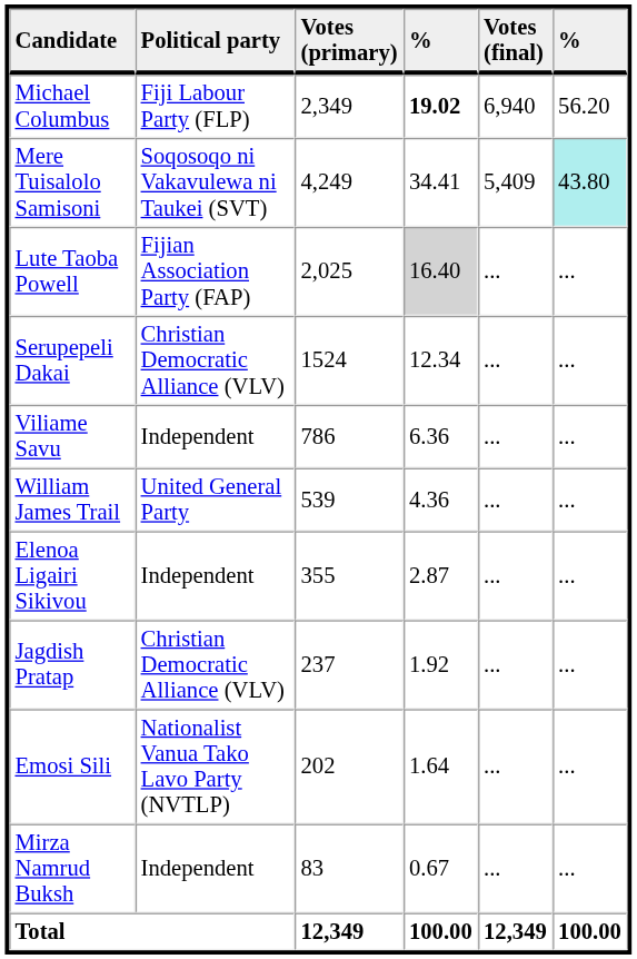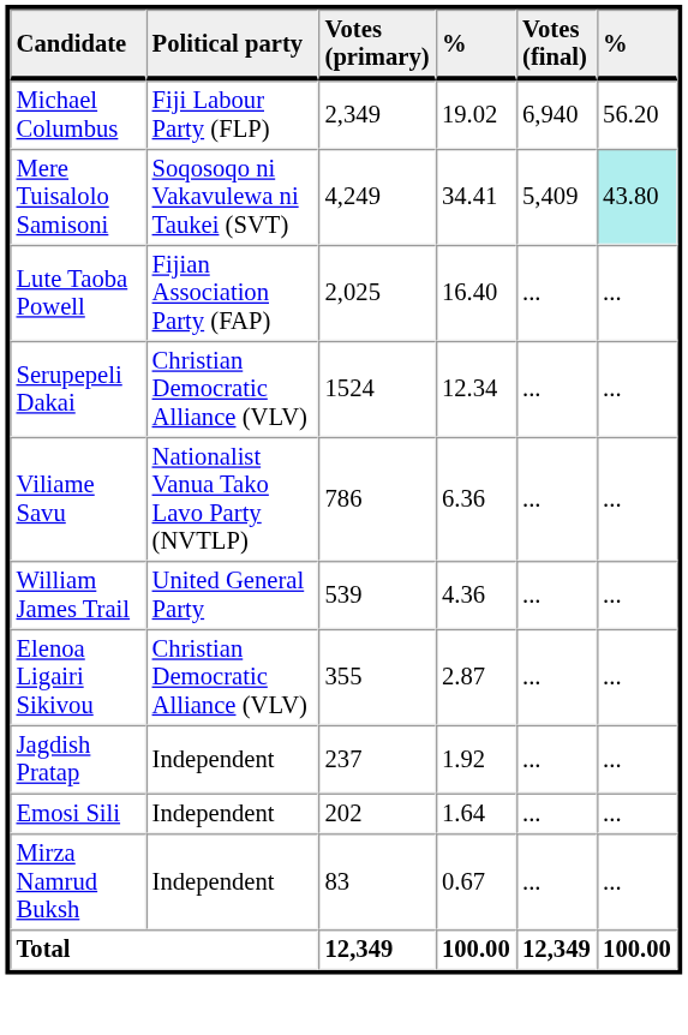Michael Columbus | column 4: bold -> normal
Lute Taoba Powell | column 4: lightgrey background -> no background
Viliame Savu | Political party: Independent -> Nationalist Vanua Tako Lavo Party (NVTLP)
Elenoa Ligairi Sikivou | Political party: Independent -> Christian Democratic Alliance (VLV)
Jagdish Pratap | Political party: Christian Democratic Alliance (VLV) -> Independent
Emosi Sili | Political party: Nationalist Vanua Tako Lavo Party (NVTLP) -> Independent
